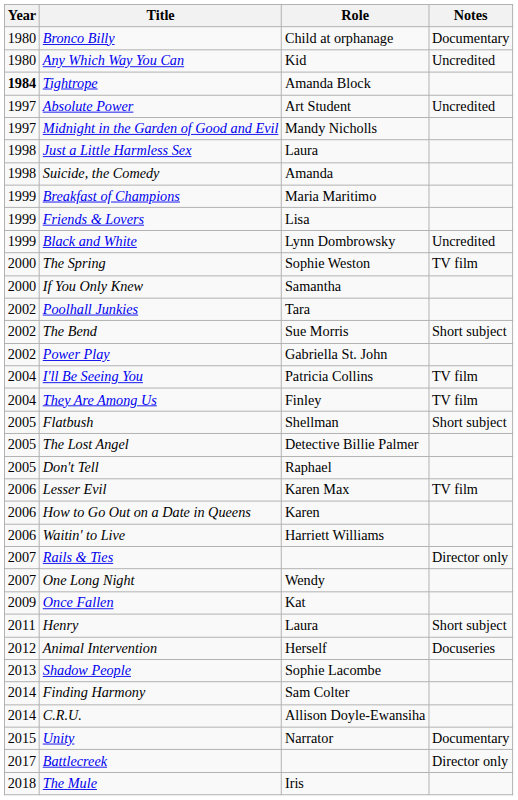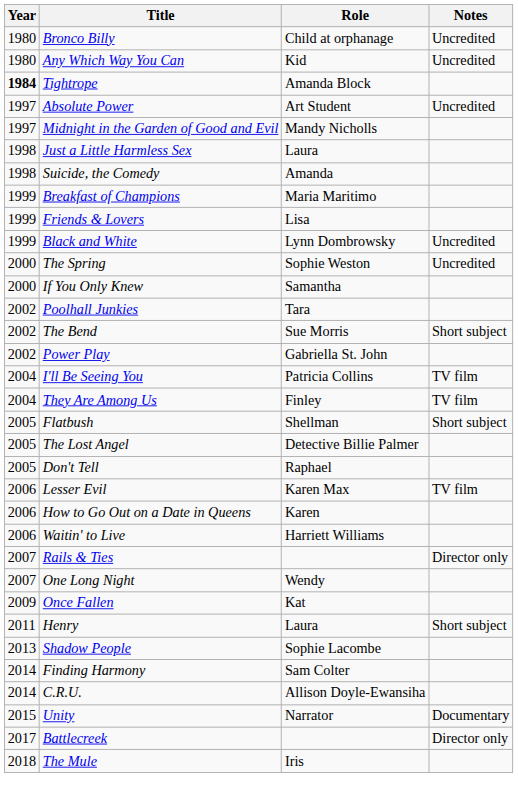Bronco Billy | Notes: Documentary -> Uncredited
The Spring | Notes: TV film -> Uncredited
- row: 2012 | Animal Intervention | Herself | Docuseries
